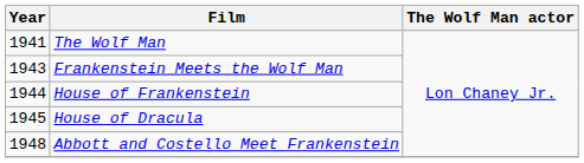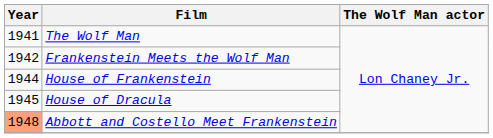Frankenstein Meets the Wolf Man | Year: 1943 -> 1942
Abbott and Costello Meet Frankenstein | Year: no background -> lightsalmon background
